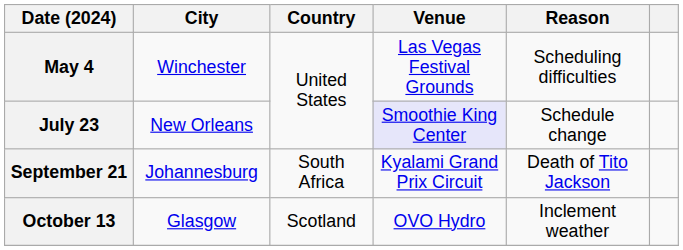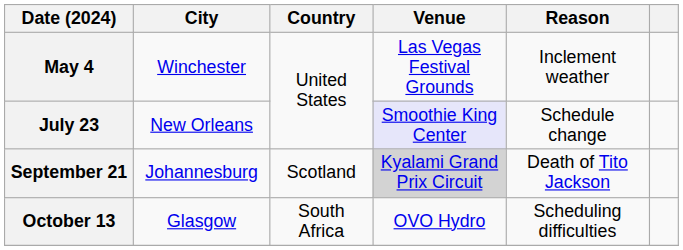May 4 | Reason: Scheduling difficulties -> Inclement weather
September 21 | Country: South Africa -> Scotland
September 21 | Venue: no background -> lightgrey background
October 13 | Country: Scotland -> South Africa
October 13 | Reason: Inclement weather -> Scheduling difficulties
